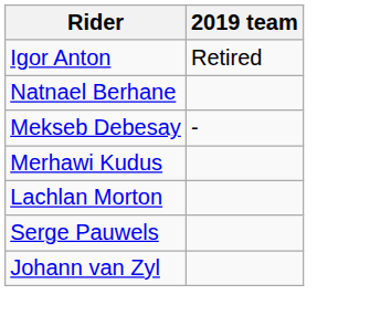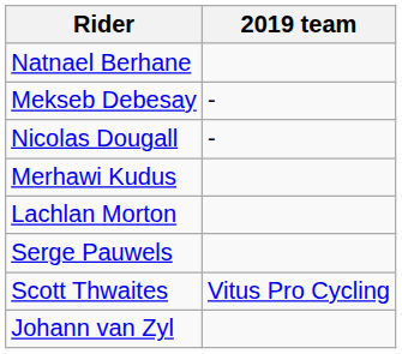- row: Igor Anton | Retired
+ row: Nicolas Dougall | -
+ row: Scott Thwaites | Vitus Pro Cycling
